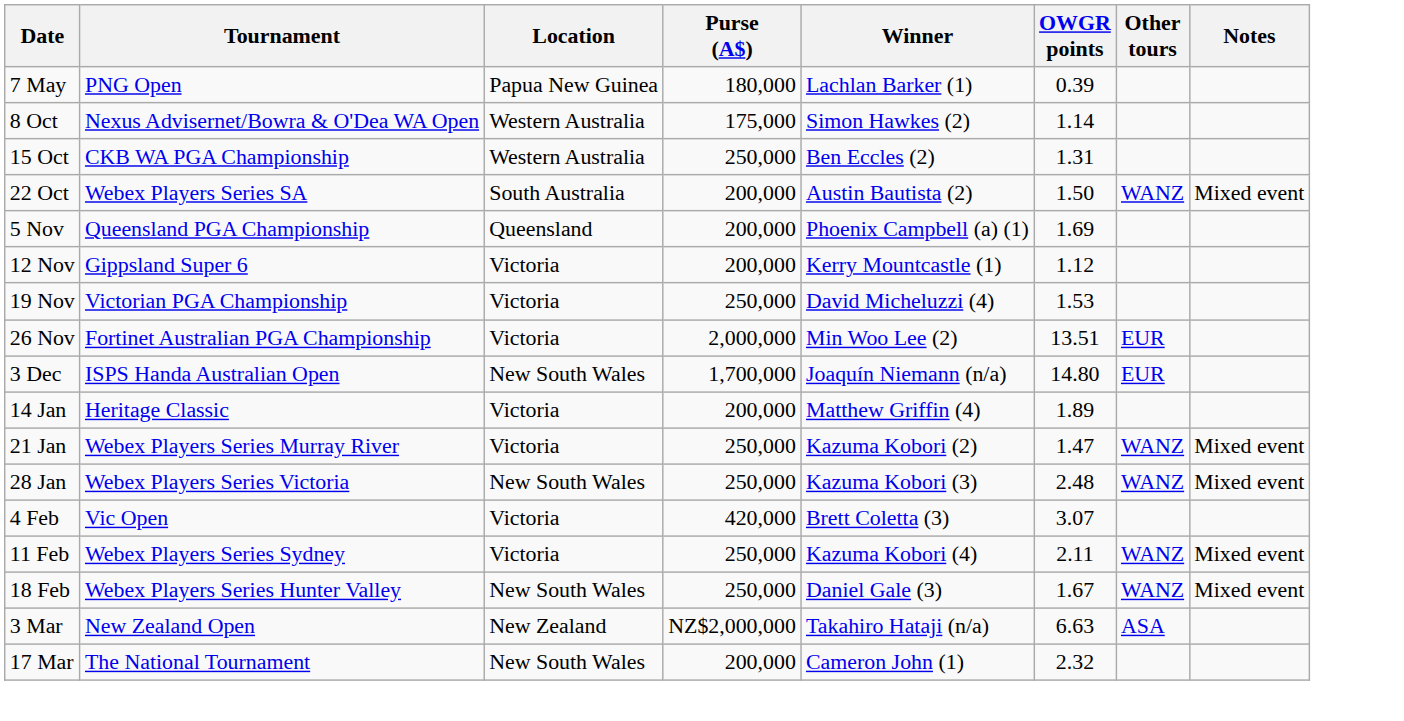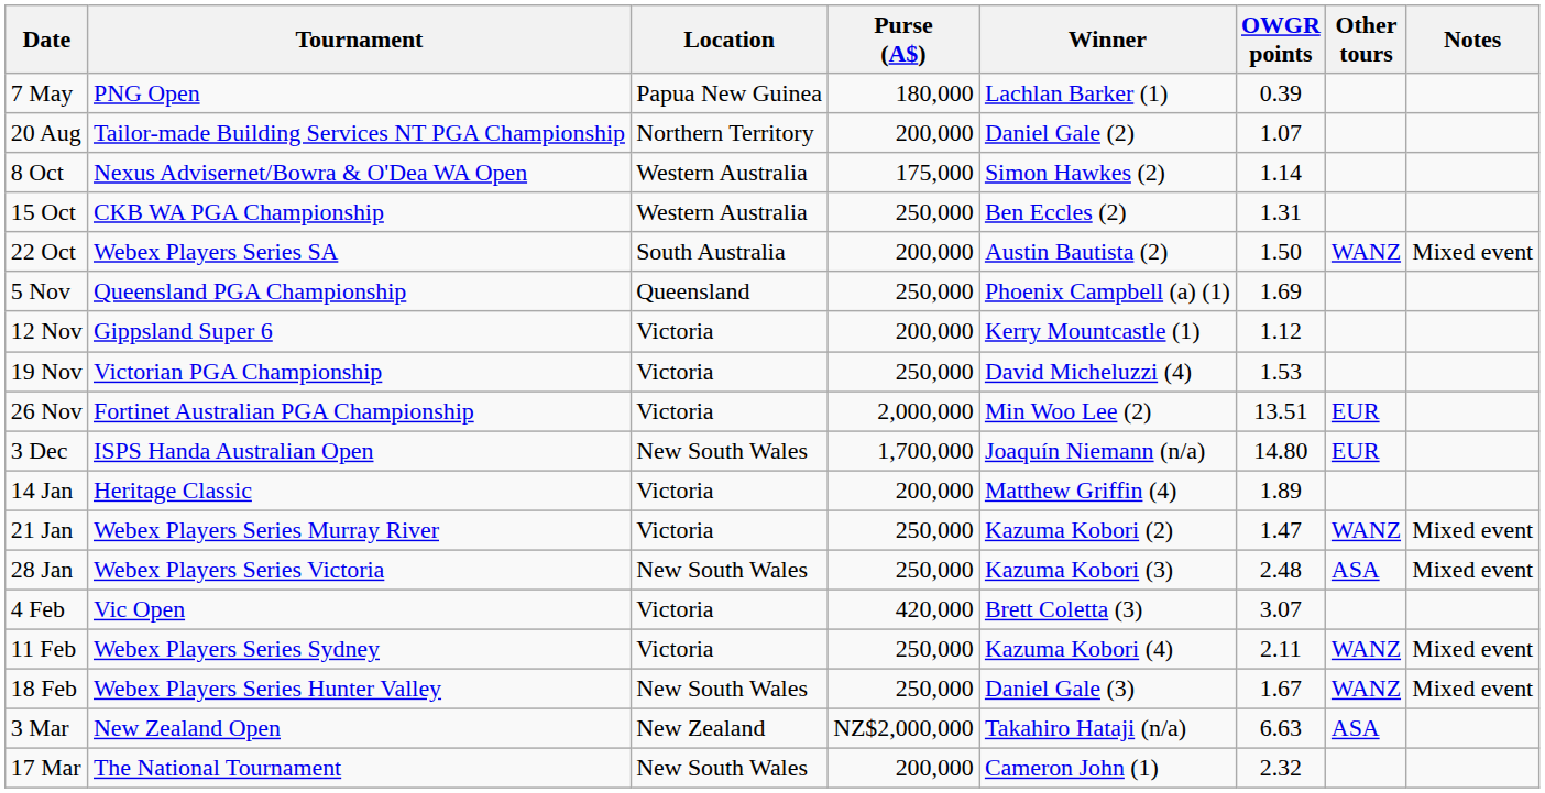+ row: 20 Aug | Tailor-made Building Services NT PGA Championship | Northern Territory | 200,000 | Daniel Gale (2) | 1.07
5 Nov | Purse (A$): 200,000 -> 250,000
28 Jan | Other tours: WANZ -> ASA
